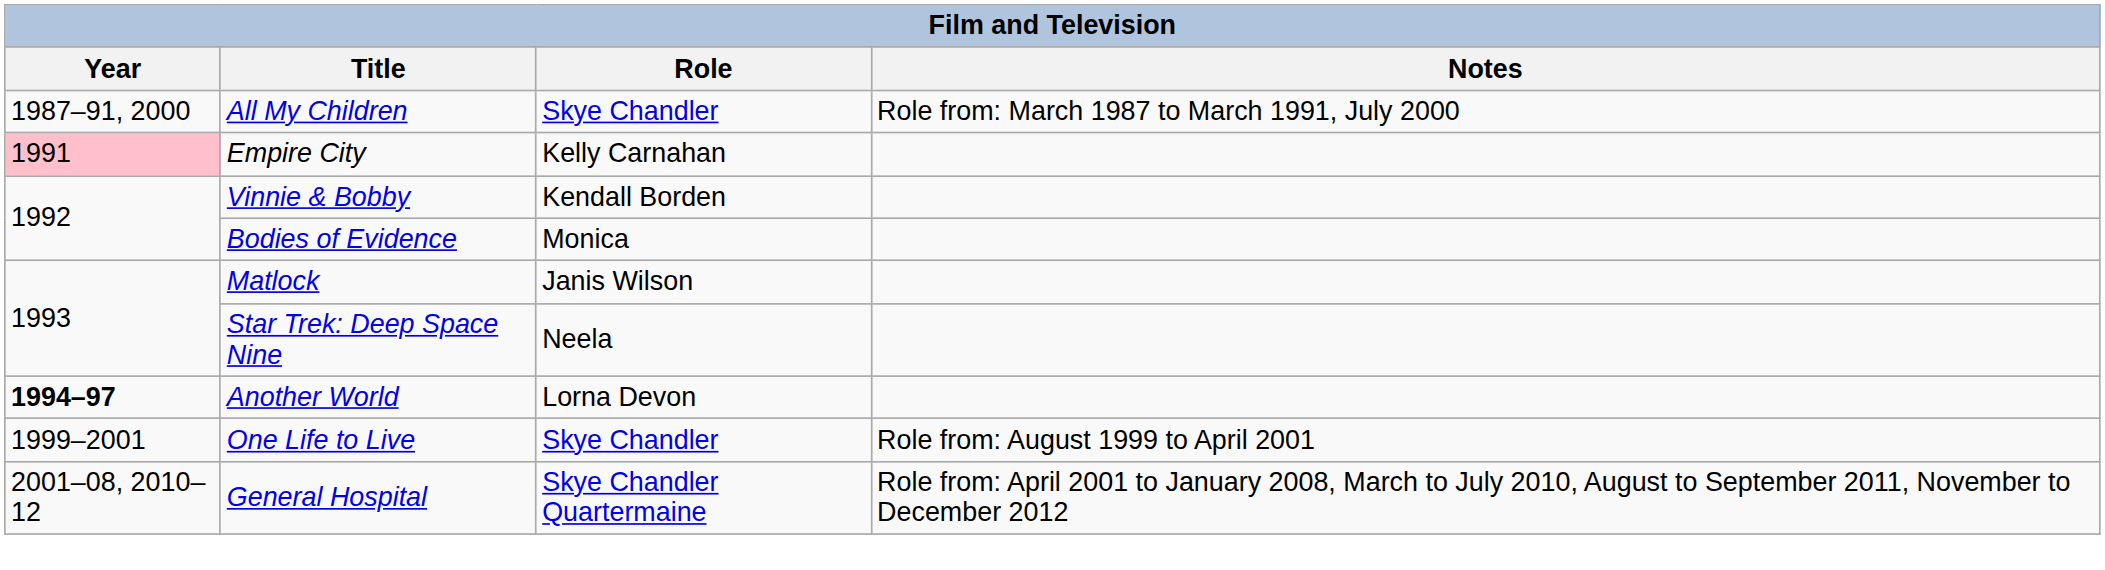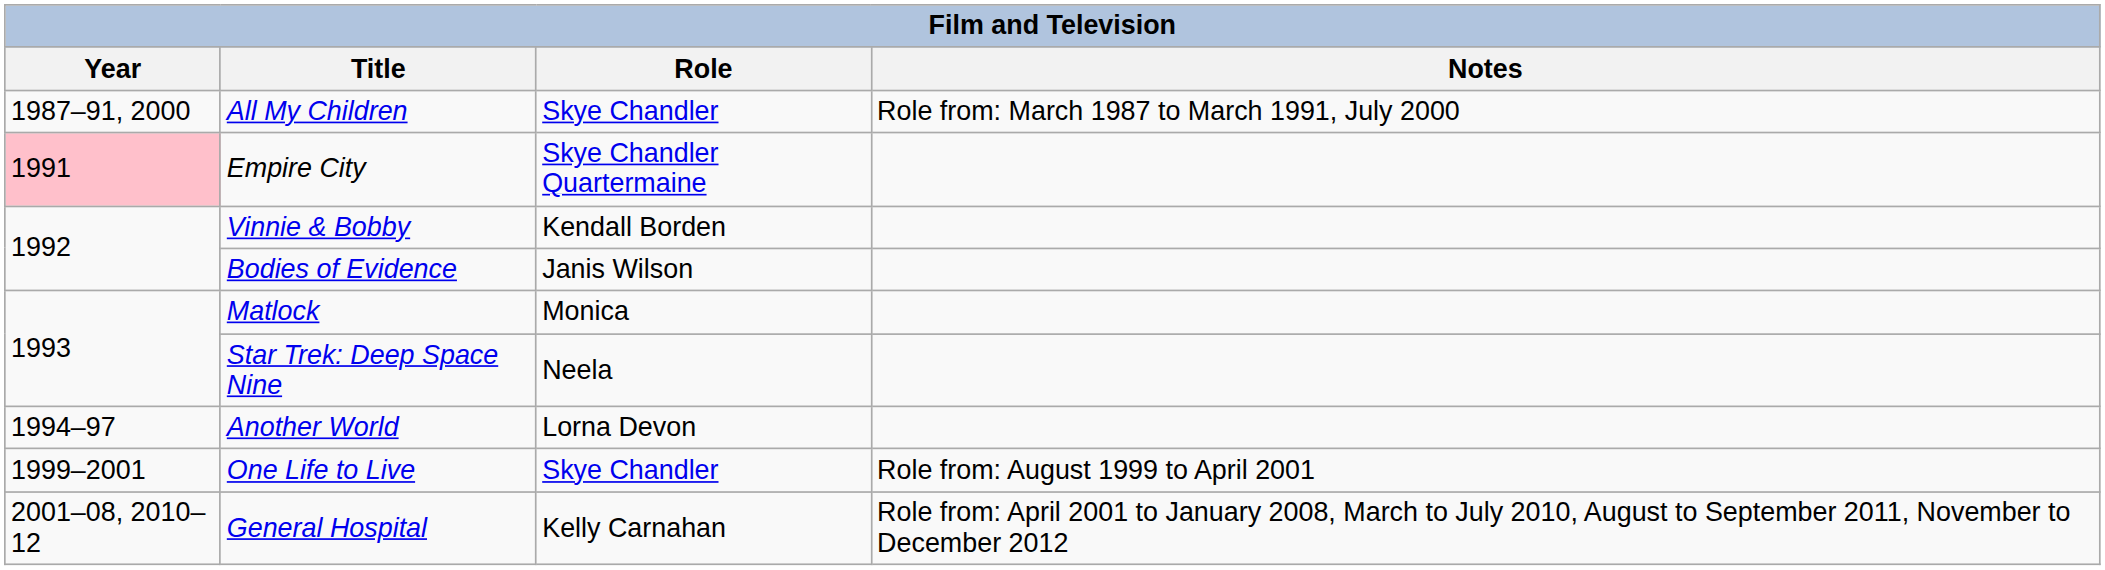Empire City | Role: Kelly Carnahan -> Skye Chandler Quartermaine
Bodies of Evidence | Role: Monica -> Janis Wilson
Matlock | Role: Janis Wilson -> Monica
Another World | Year: bold -> normal
General Hospital | Role: Skye Chandler Quartermaine -> Kelly Carnahan
